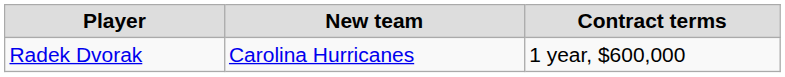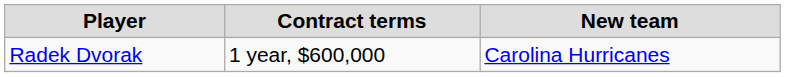columns swapped: New team <-> Contract terms
